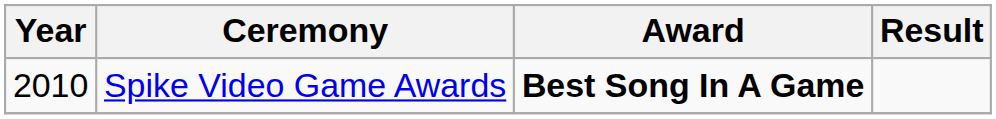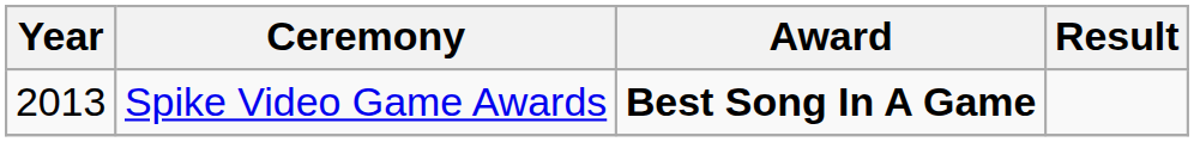Spike Video Game Awards | Year: 2010 -> 2013
